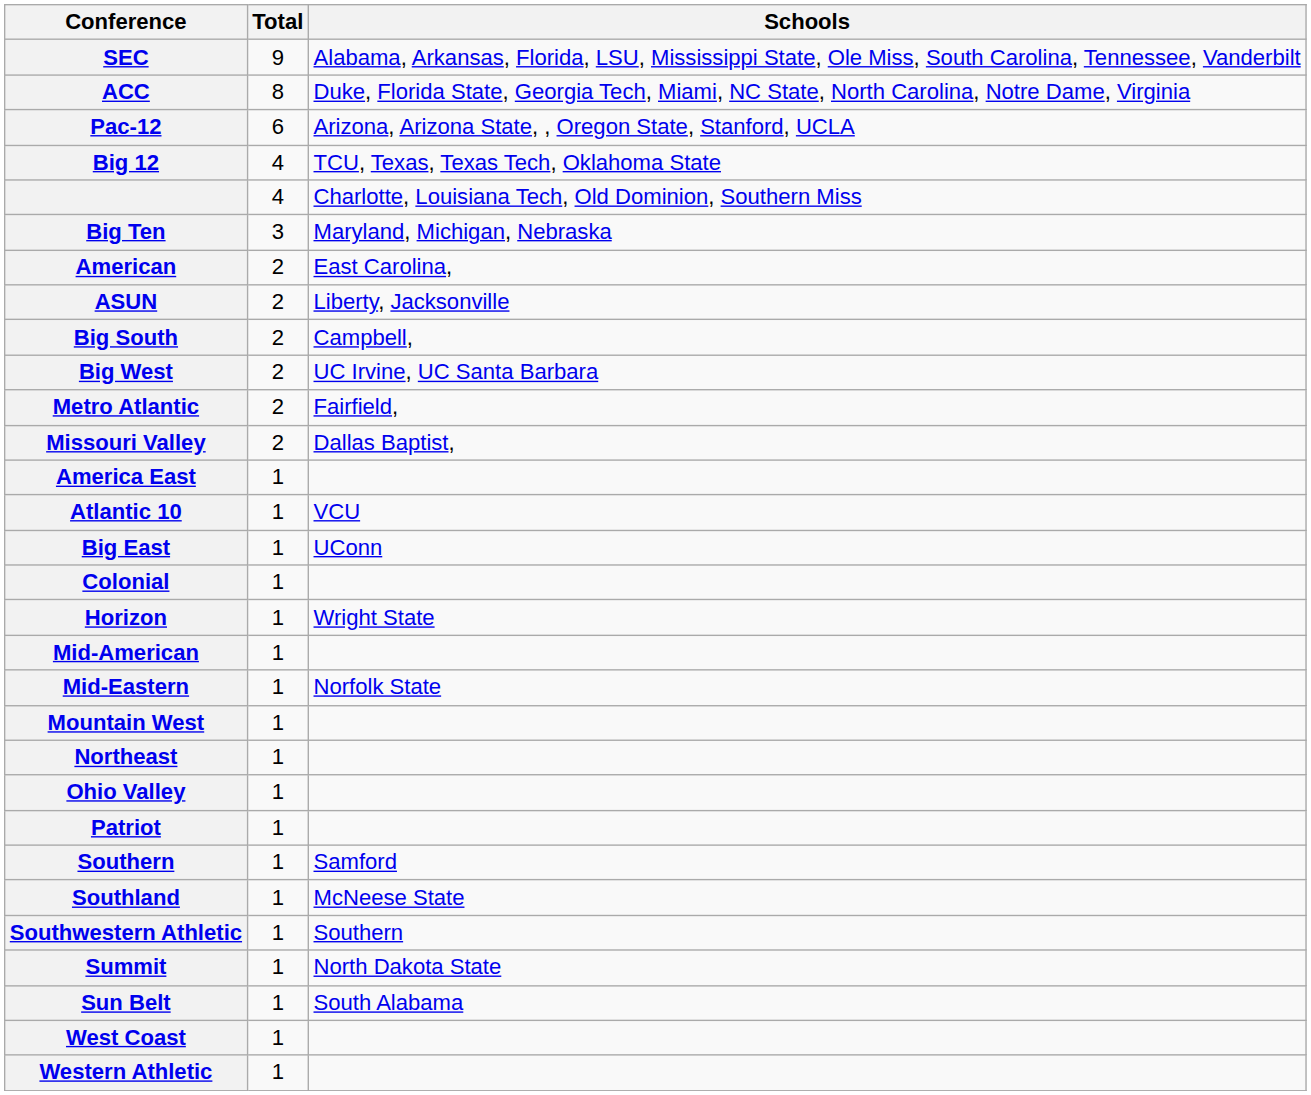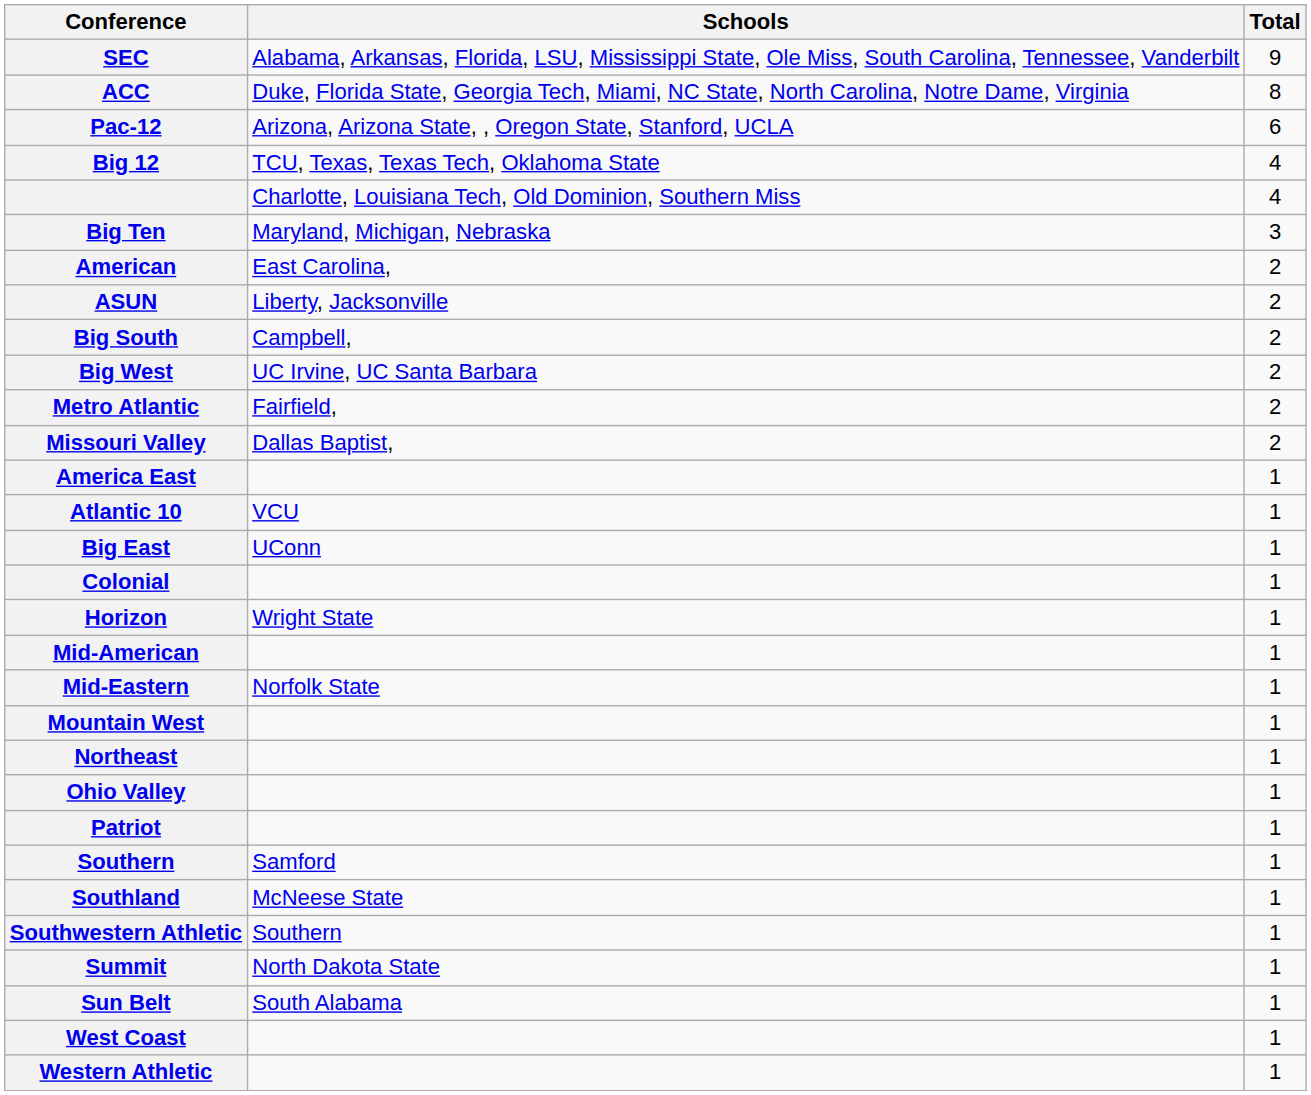columns swapped: Total <-> Schools
